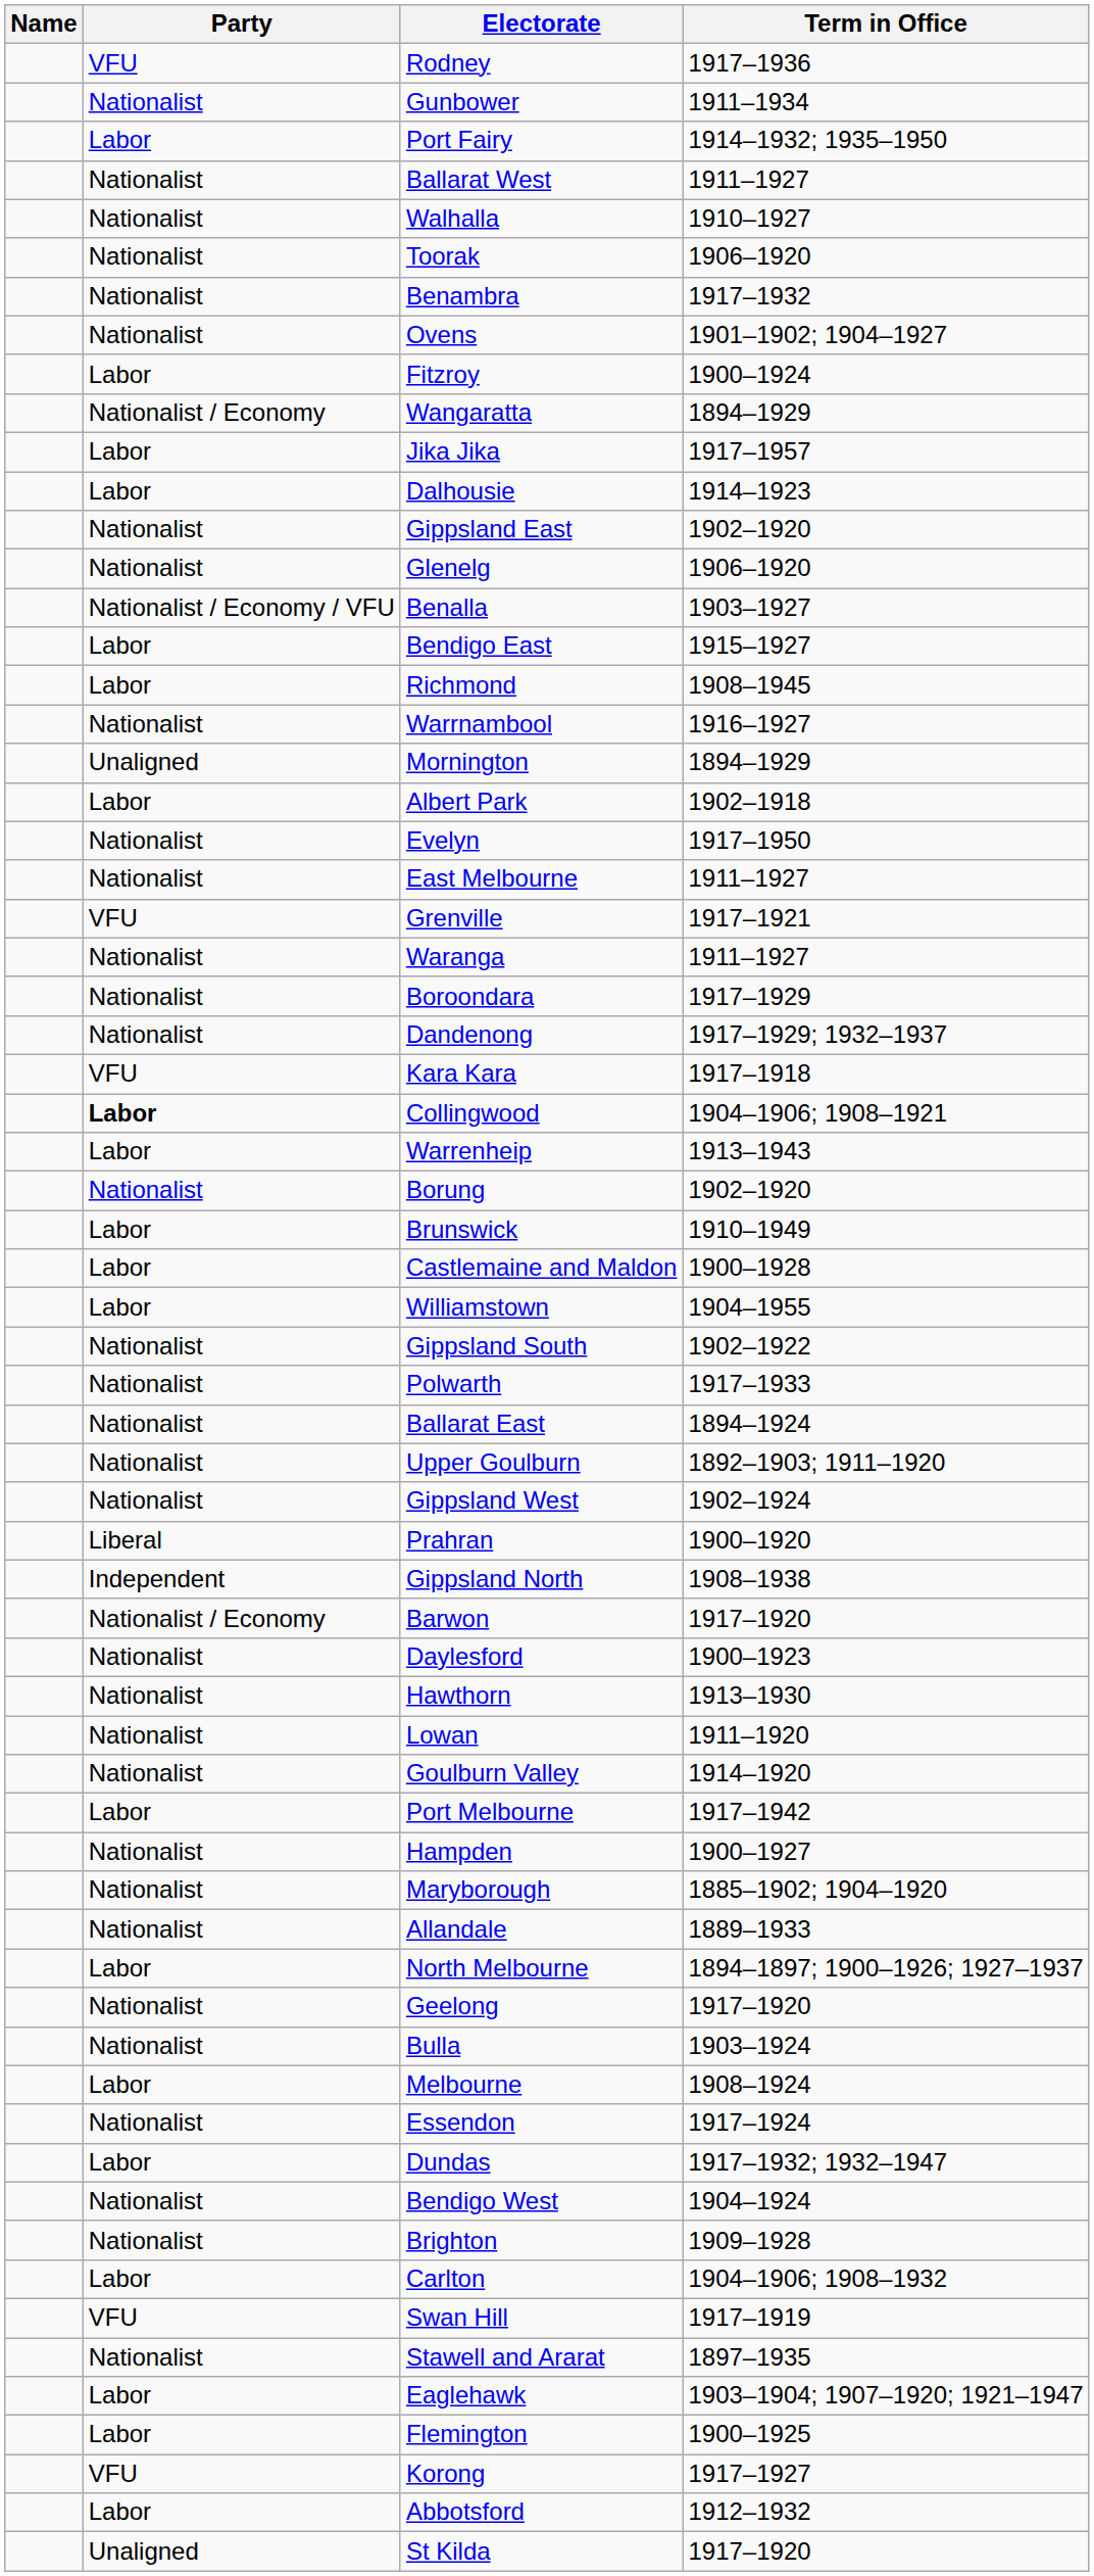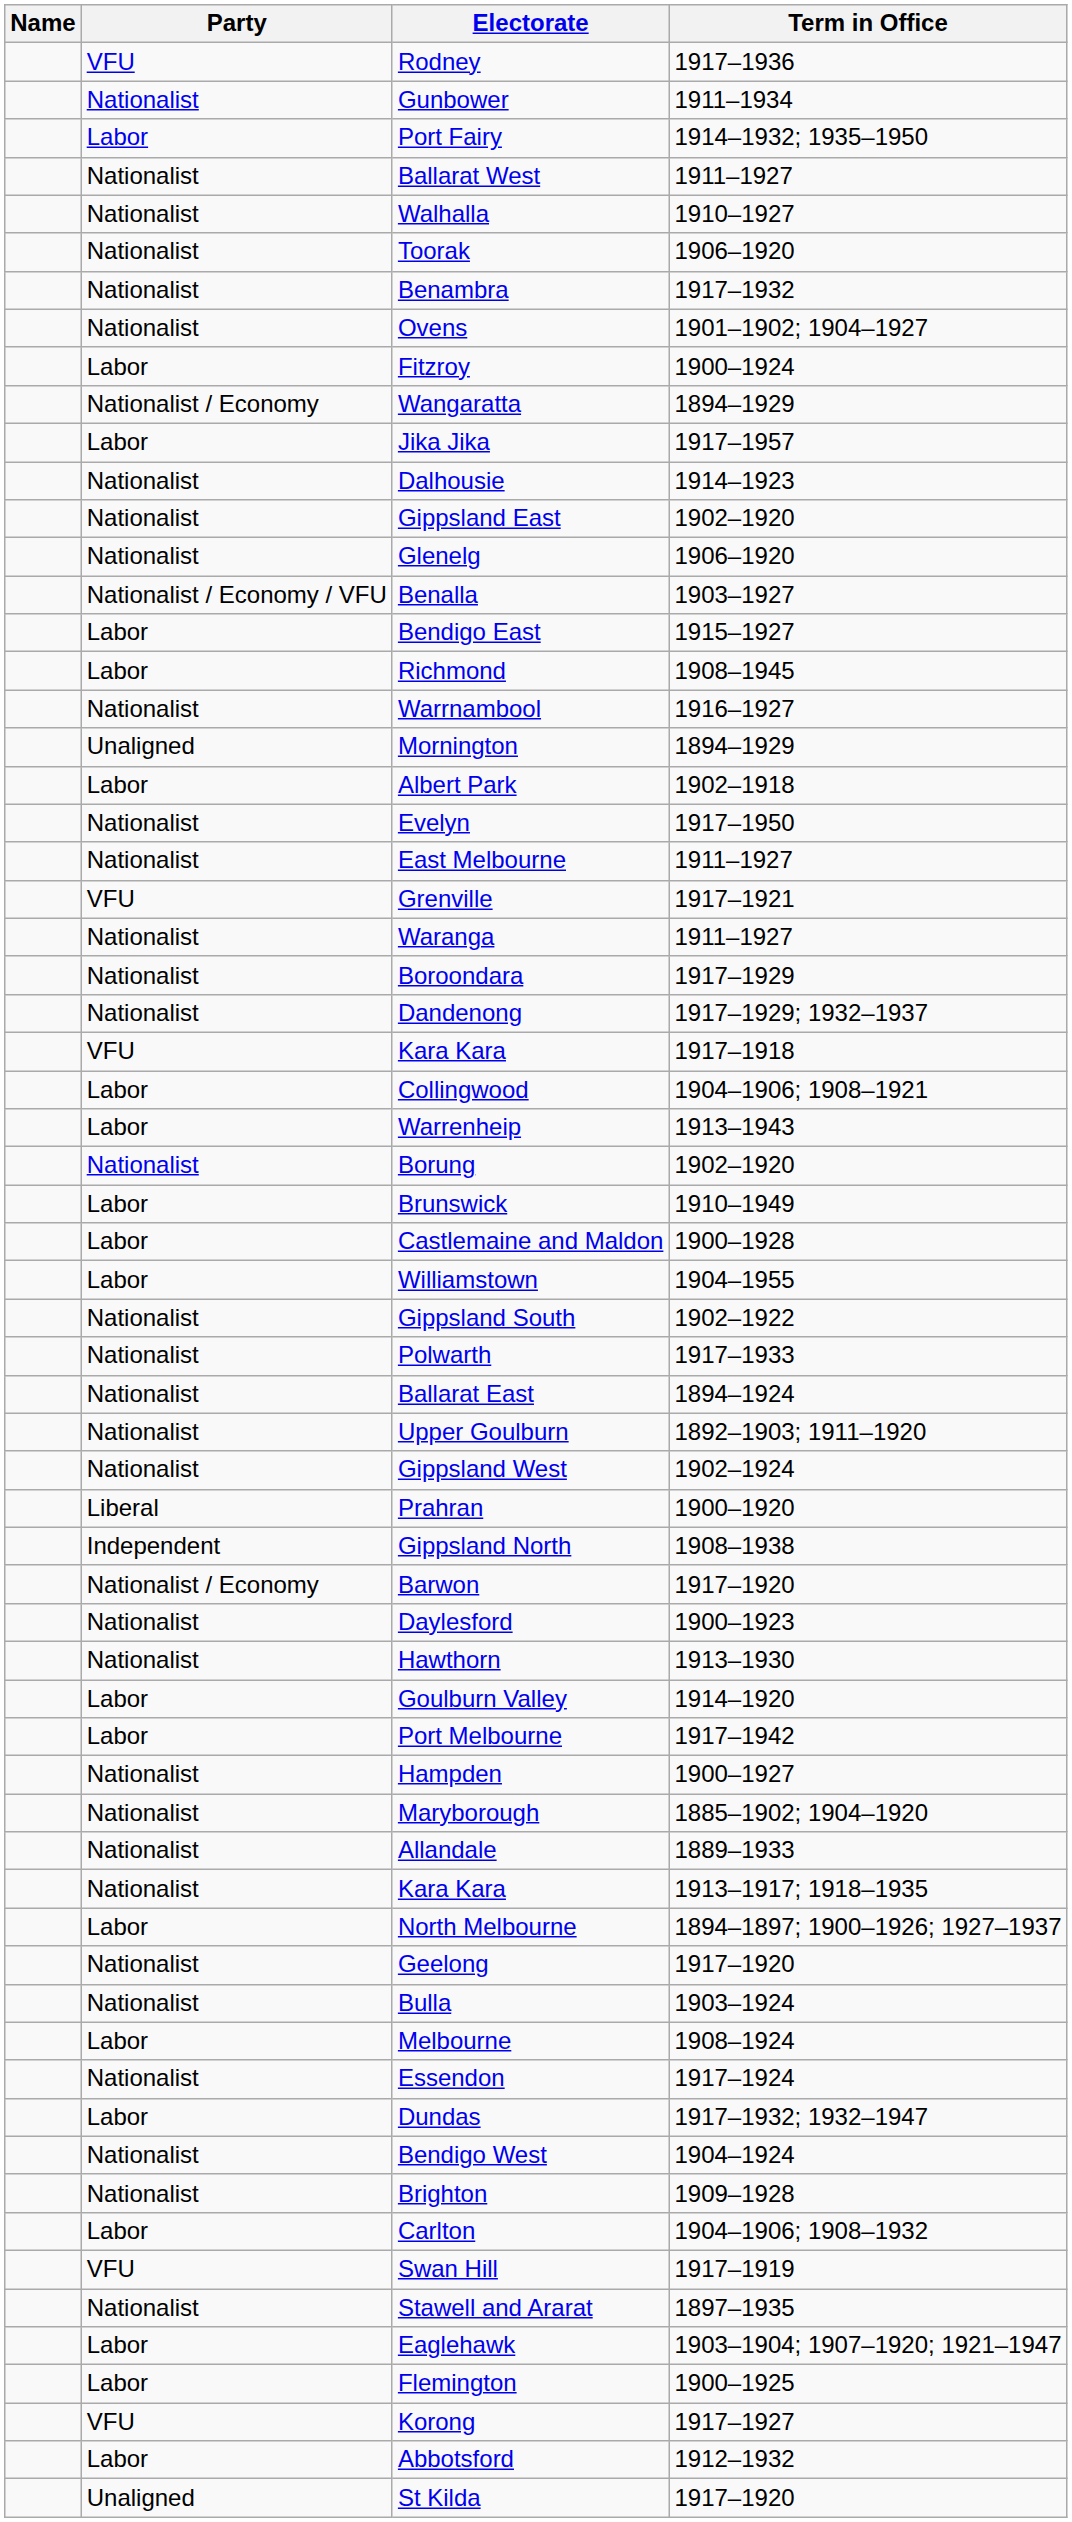Dalhousie | Party: Labor -> Nationalist
Collingwood | Party: bold -> normal
- row: Nationalist | Lowan | 1911–1920
Goulburn Valley | Party: Nationalist -> Labor
+ row: Nationalist | Kara Kara | 1913–1917; 1918–1935
